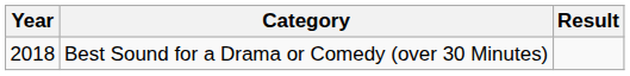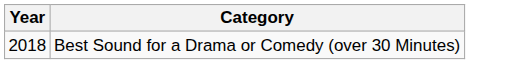- column: Result
